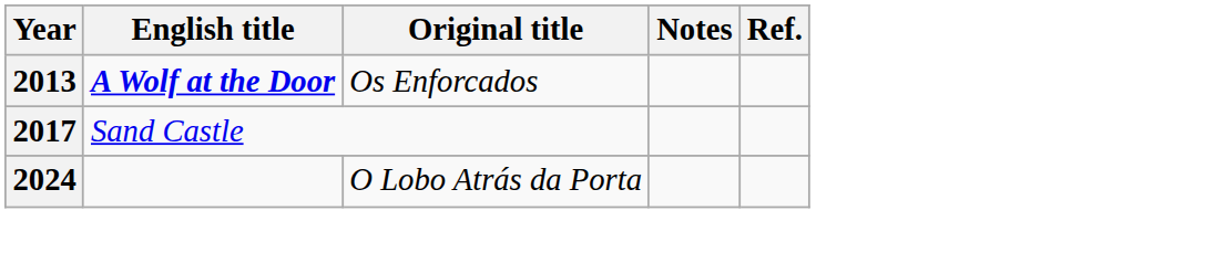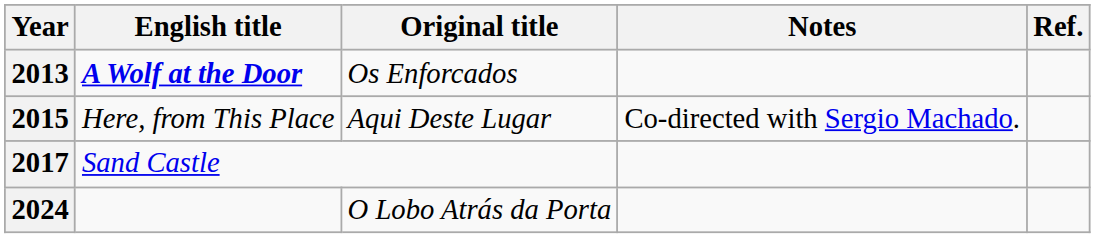+ row: 2015 | Here, from This Place | Aqui Deste Lugar | Co-directed with Sergio Machado.
